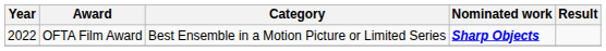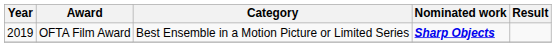OFTA Film Award | Year: 2022 -> 2019
